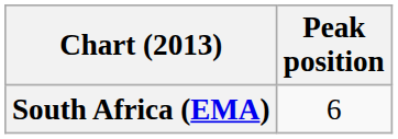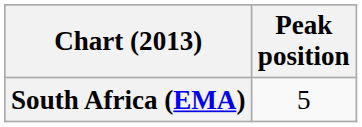South Africa (EMA) | Peak position: 6 -> 5
